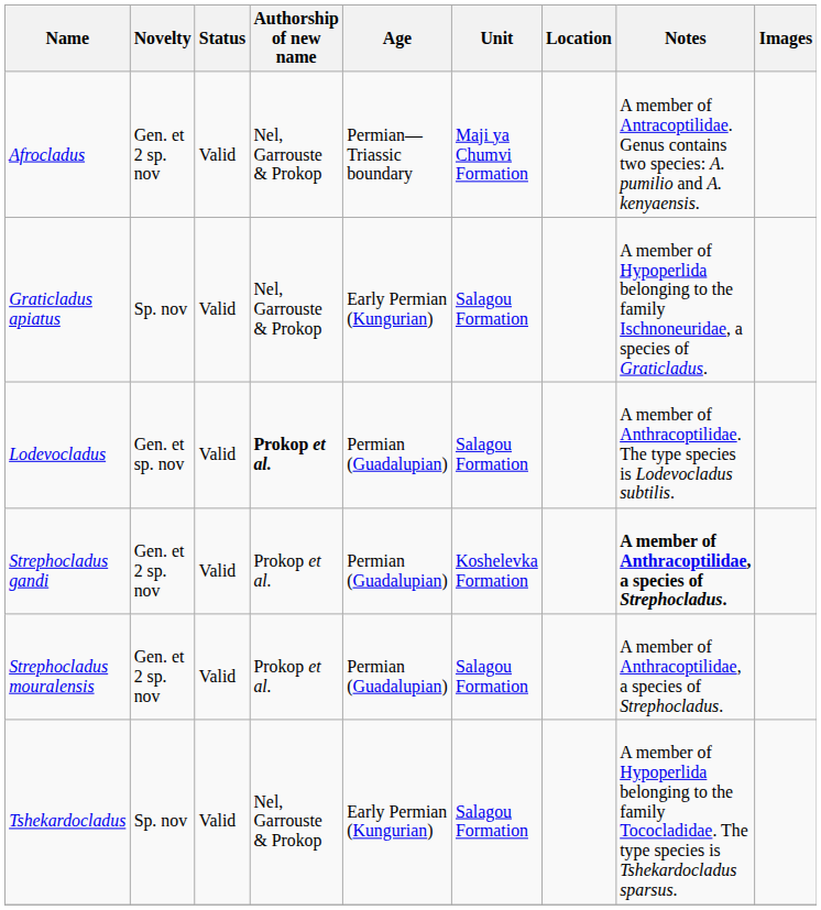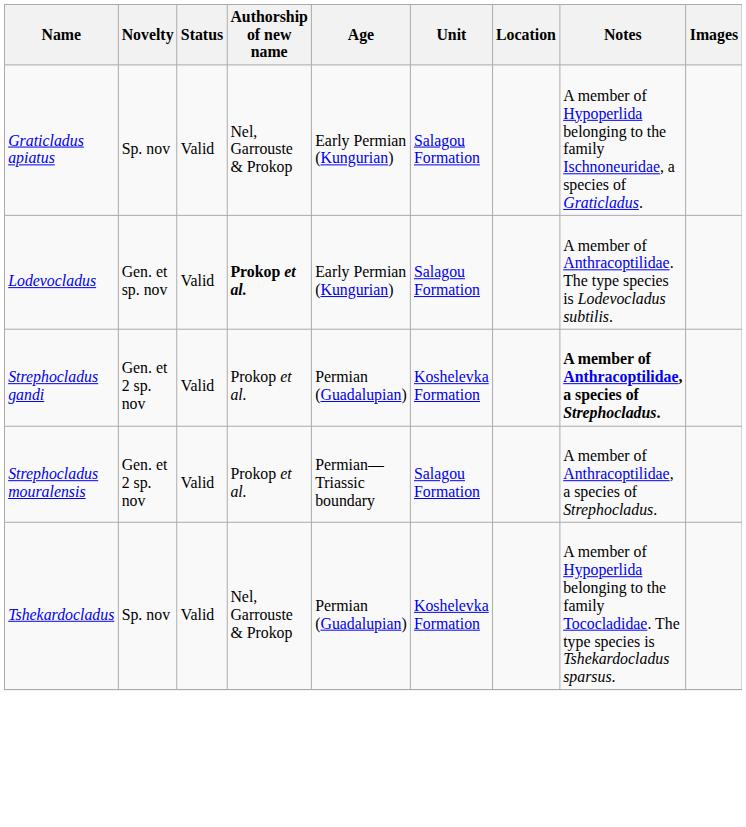- row: Afrocladus | Gen. et 2 sp. nov | Valid | Nel, Garrouste & Prokop | Permian—Triassic boundary | Maji ya Chumvi Formation | A member of Antracoptilidae. Genus contains two species: A. pumilio and A. kenyaensis.
Lodevocladus | Age: Permian (Guadalupian) -> Early Permian (Kungurian)
Strephocladus mouralensis | Age: Permian (Guadalupian) -> Permian—Triassic boundary
Tshekardocladus | Age: Early Permian (Kungurian) -> Permian (Guadalupian)
Tshekardocladus | Unit: Salagou Formation -> Koshelevka Formation
